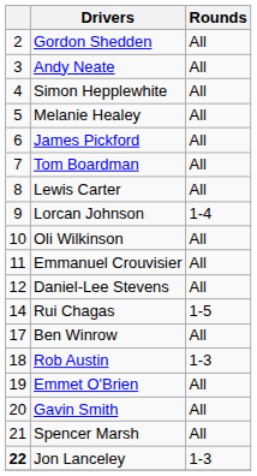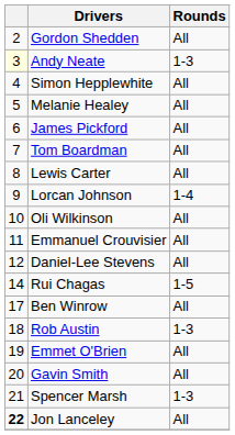Andy Neate | column 1: no background -> lightyellow background
Andy Neate | Rounds: All -> 1-3
Spencer Marsh | Rounds: All -> 1-3
Jon Lanceley | Rounds: 1-3 -> All
